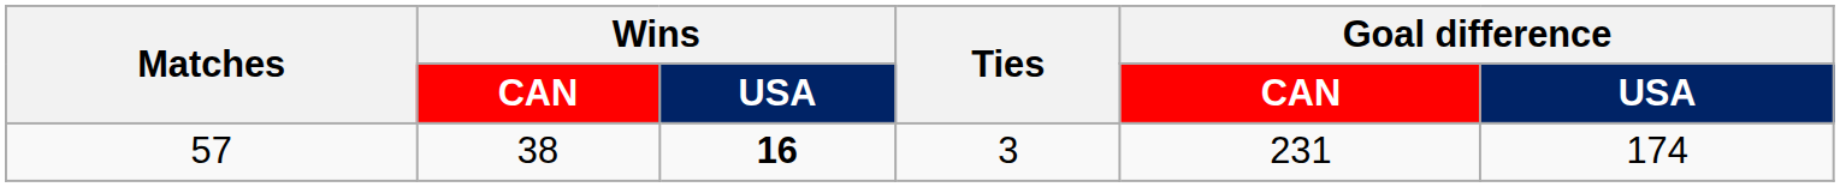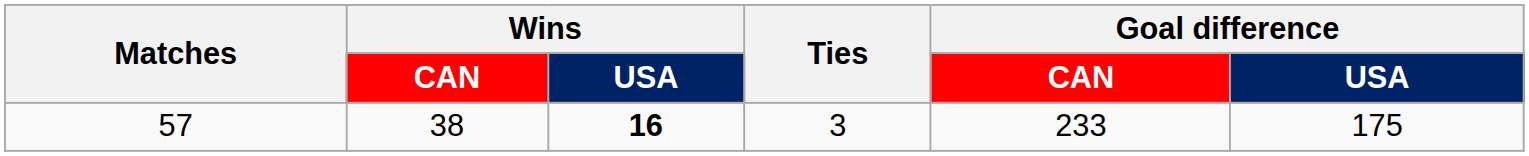57 | Goal difference / CAN: 231 -> 233
57 | Goal difference / USA: 174 -> 175
